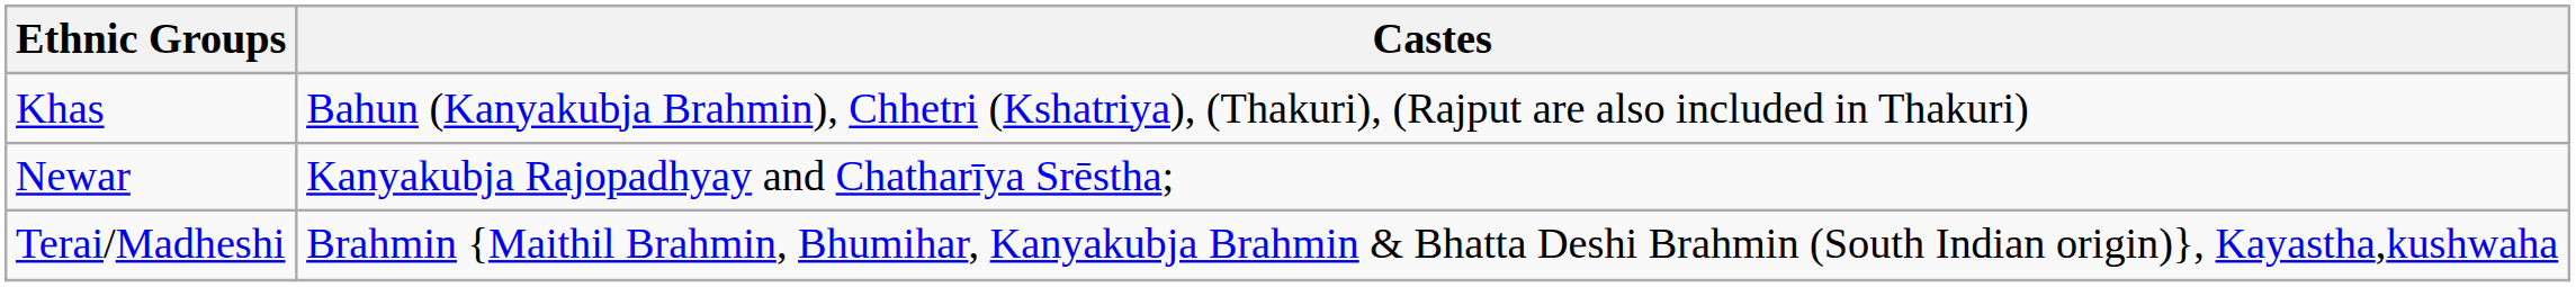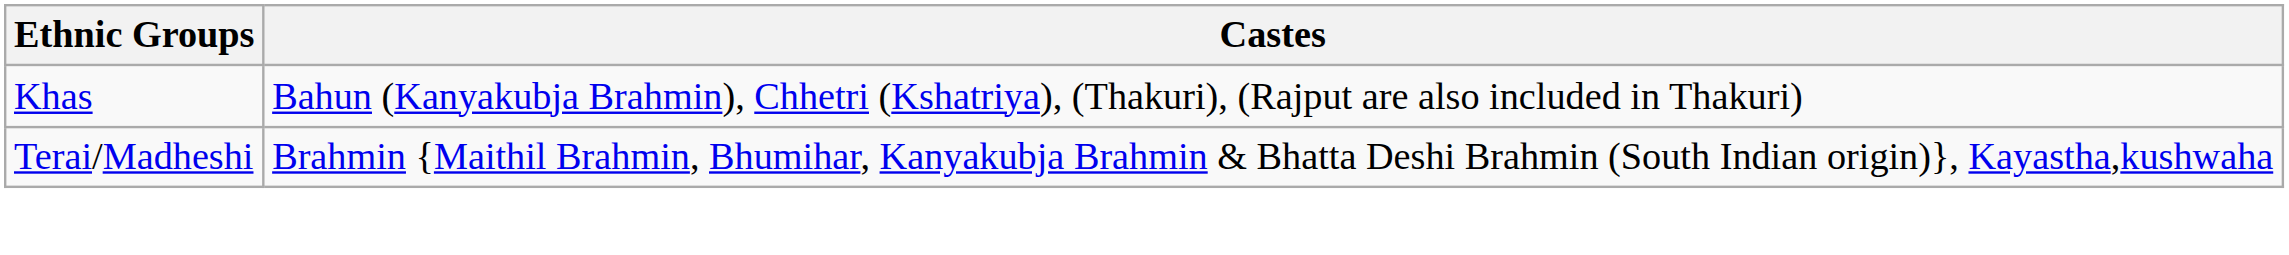- row: Newar | Kanyakubja Rajopadhyay and Chatharīya Srēstha;
